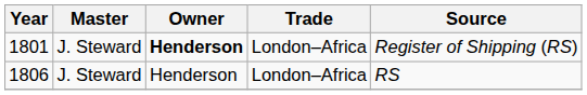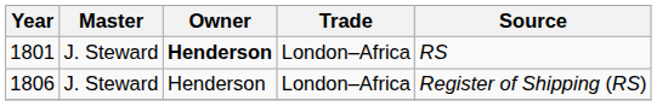1801 | Source: Register of Shipping (RS) -> RS
1806 | Source: RS -> Register of Shipping (RS)
